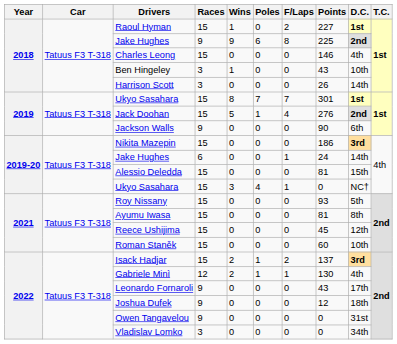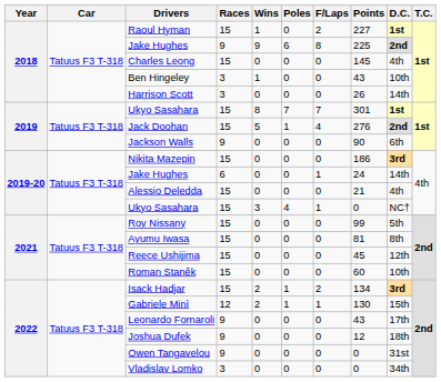Charles Leong | Points: 146 -> 145
Alessio Deledda | Points: 81 -> 21
Alessio Deledda | D.C.: 15th -> 4th
Roy Nissany | Points: 93 -> 99
Isack Hadjar | Points: 137 -> 134
Gabriele Minì | D.C.: 4th -> 15th
